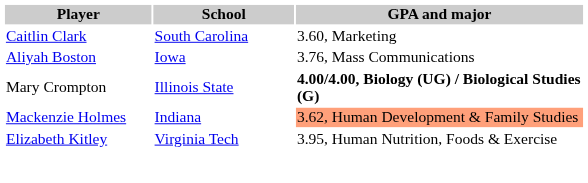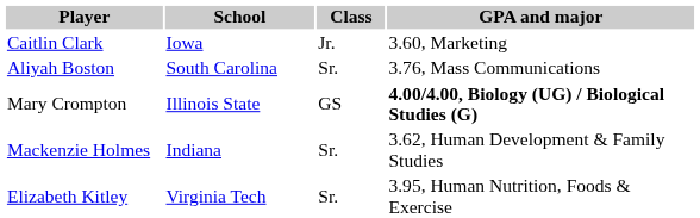+ column: Class | Jr. | Sr. | GS | Sr. | Sr.
Caitlin Clark | School: South Carolina -> Iowa
Aliyah Boston | School: Iowa -> South Carolina
Mackenzie Holmes | GPA and major: lightsalmon background -> no background
